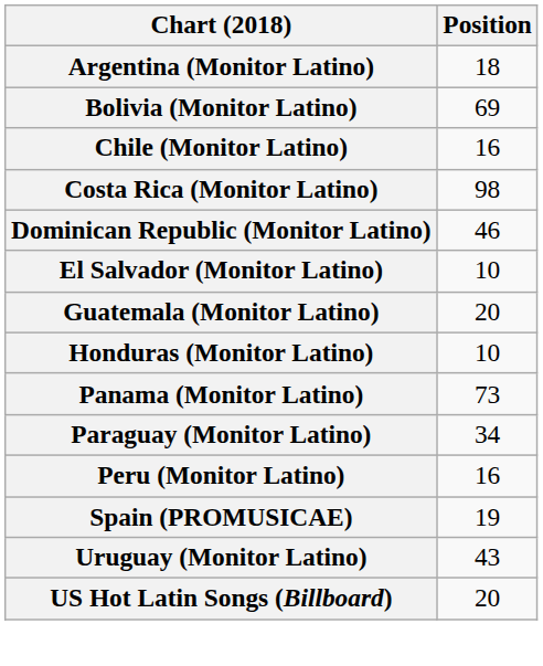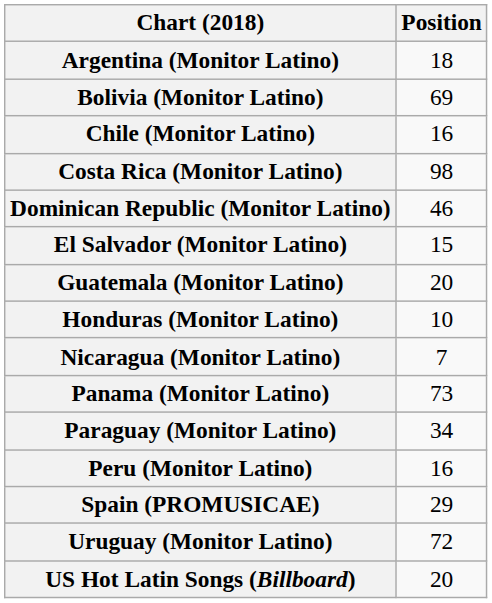El Salvador (Monitor Latino) | Position: 10 -> 15
+ row: Nicaragua (Monitor Latino) | 7
Spain (PROMUSICAE) | Position: 19 -> 29
Uruguay (Monitor Latino) | Position: 43 -> 72
